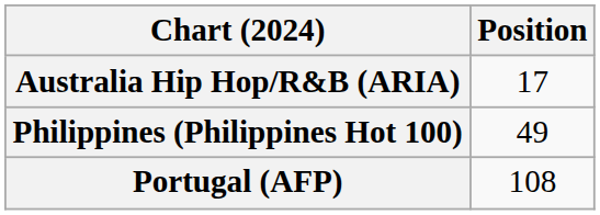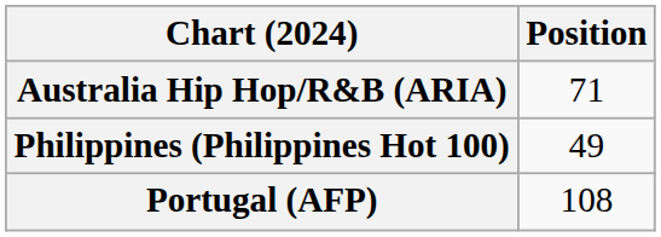Australia Hip Hop/R&B (ARIA) | Position: 17 -> 71
